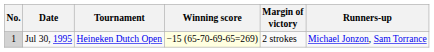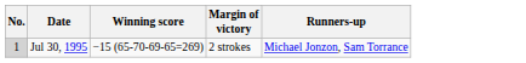- column: Tournament | Heineken Dutch Open
Jul 30, 1995 | Winning score: lightyellow background -> no background
